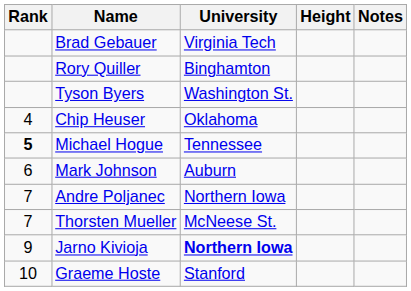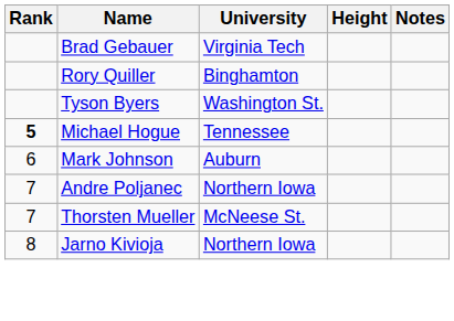- row: 4 | Chip Heuser | Oklahoma
Jarno Kivioja | Rank: 9 -> 8
Jarno Kivioja | University: bold -> normal
- row: 10 | Graeme Hoste | Stanford
